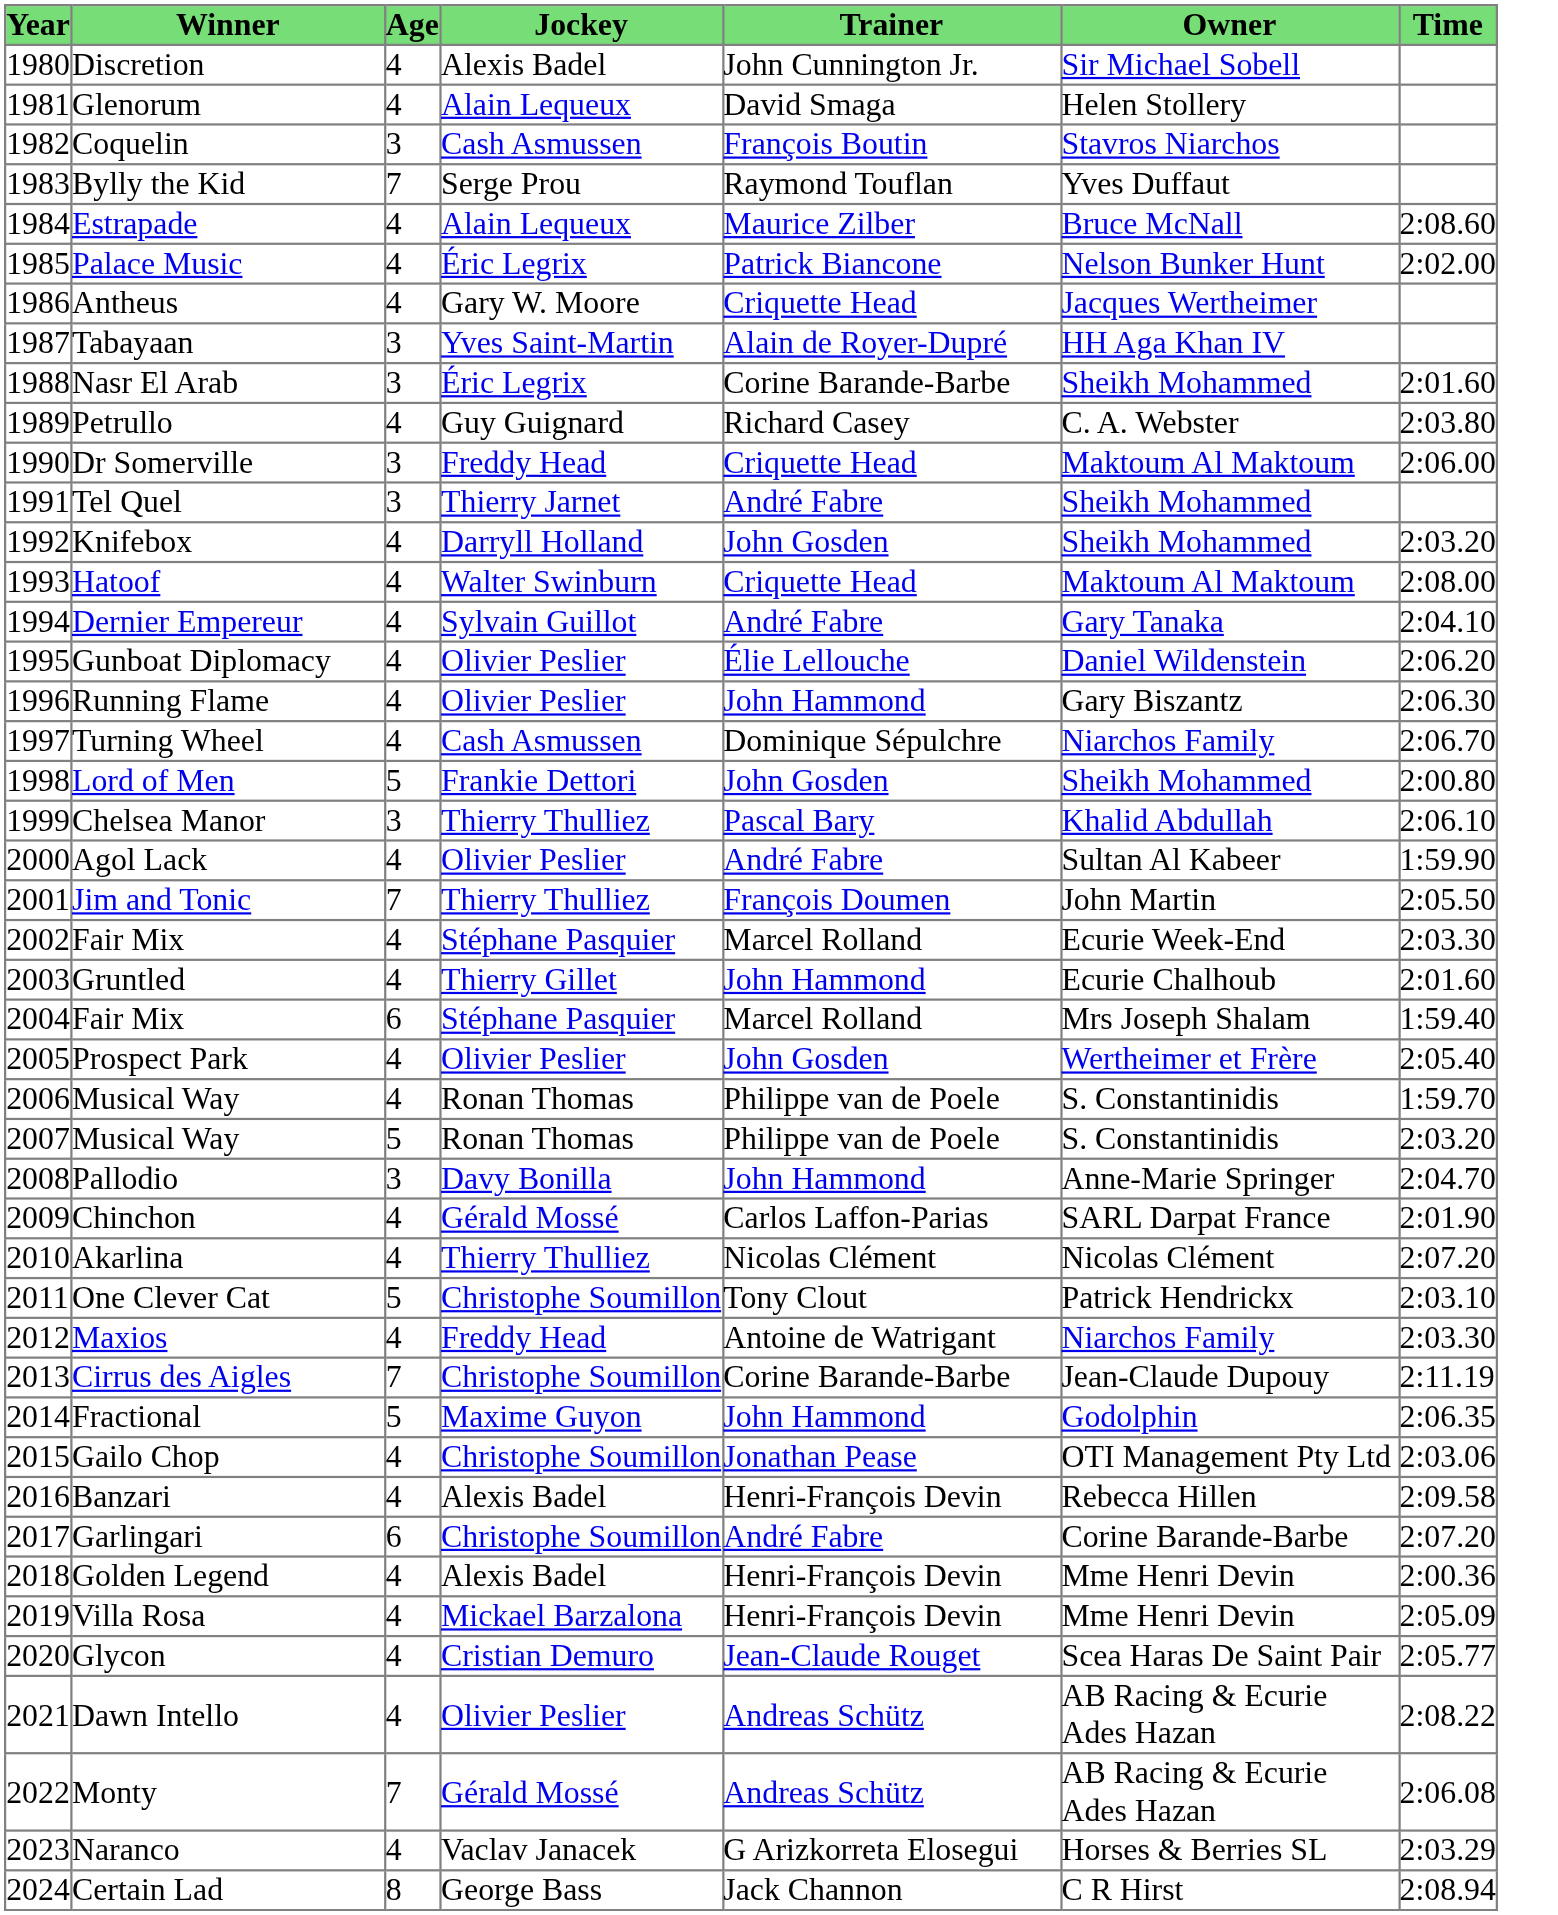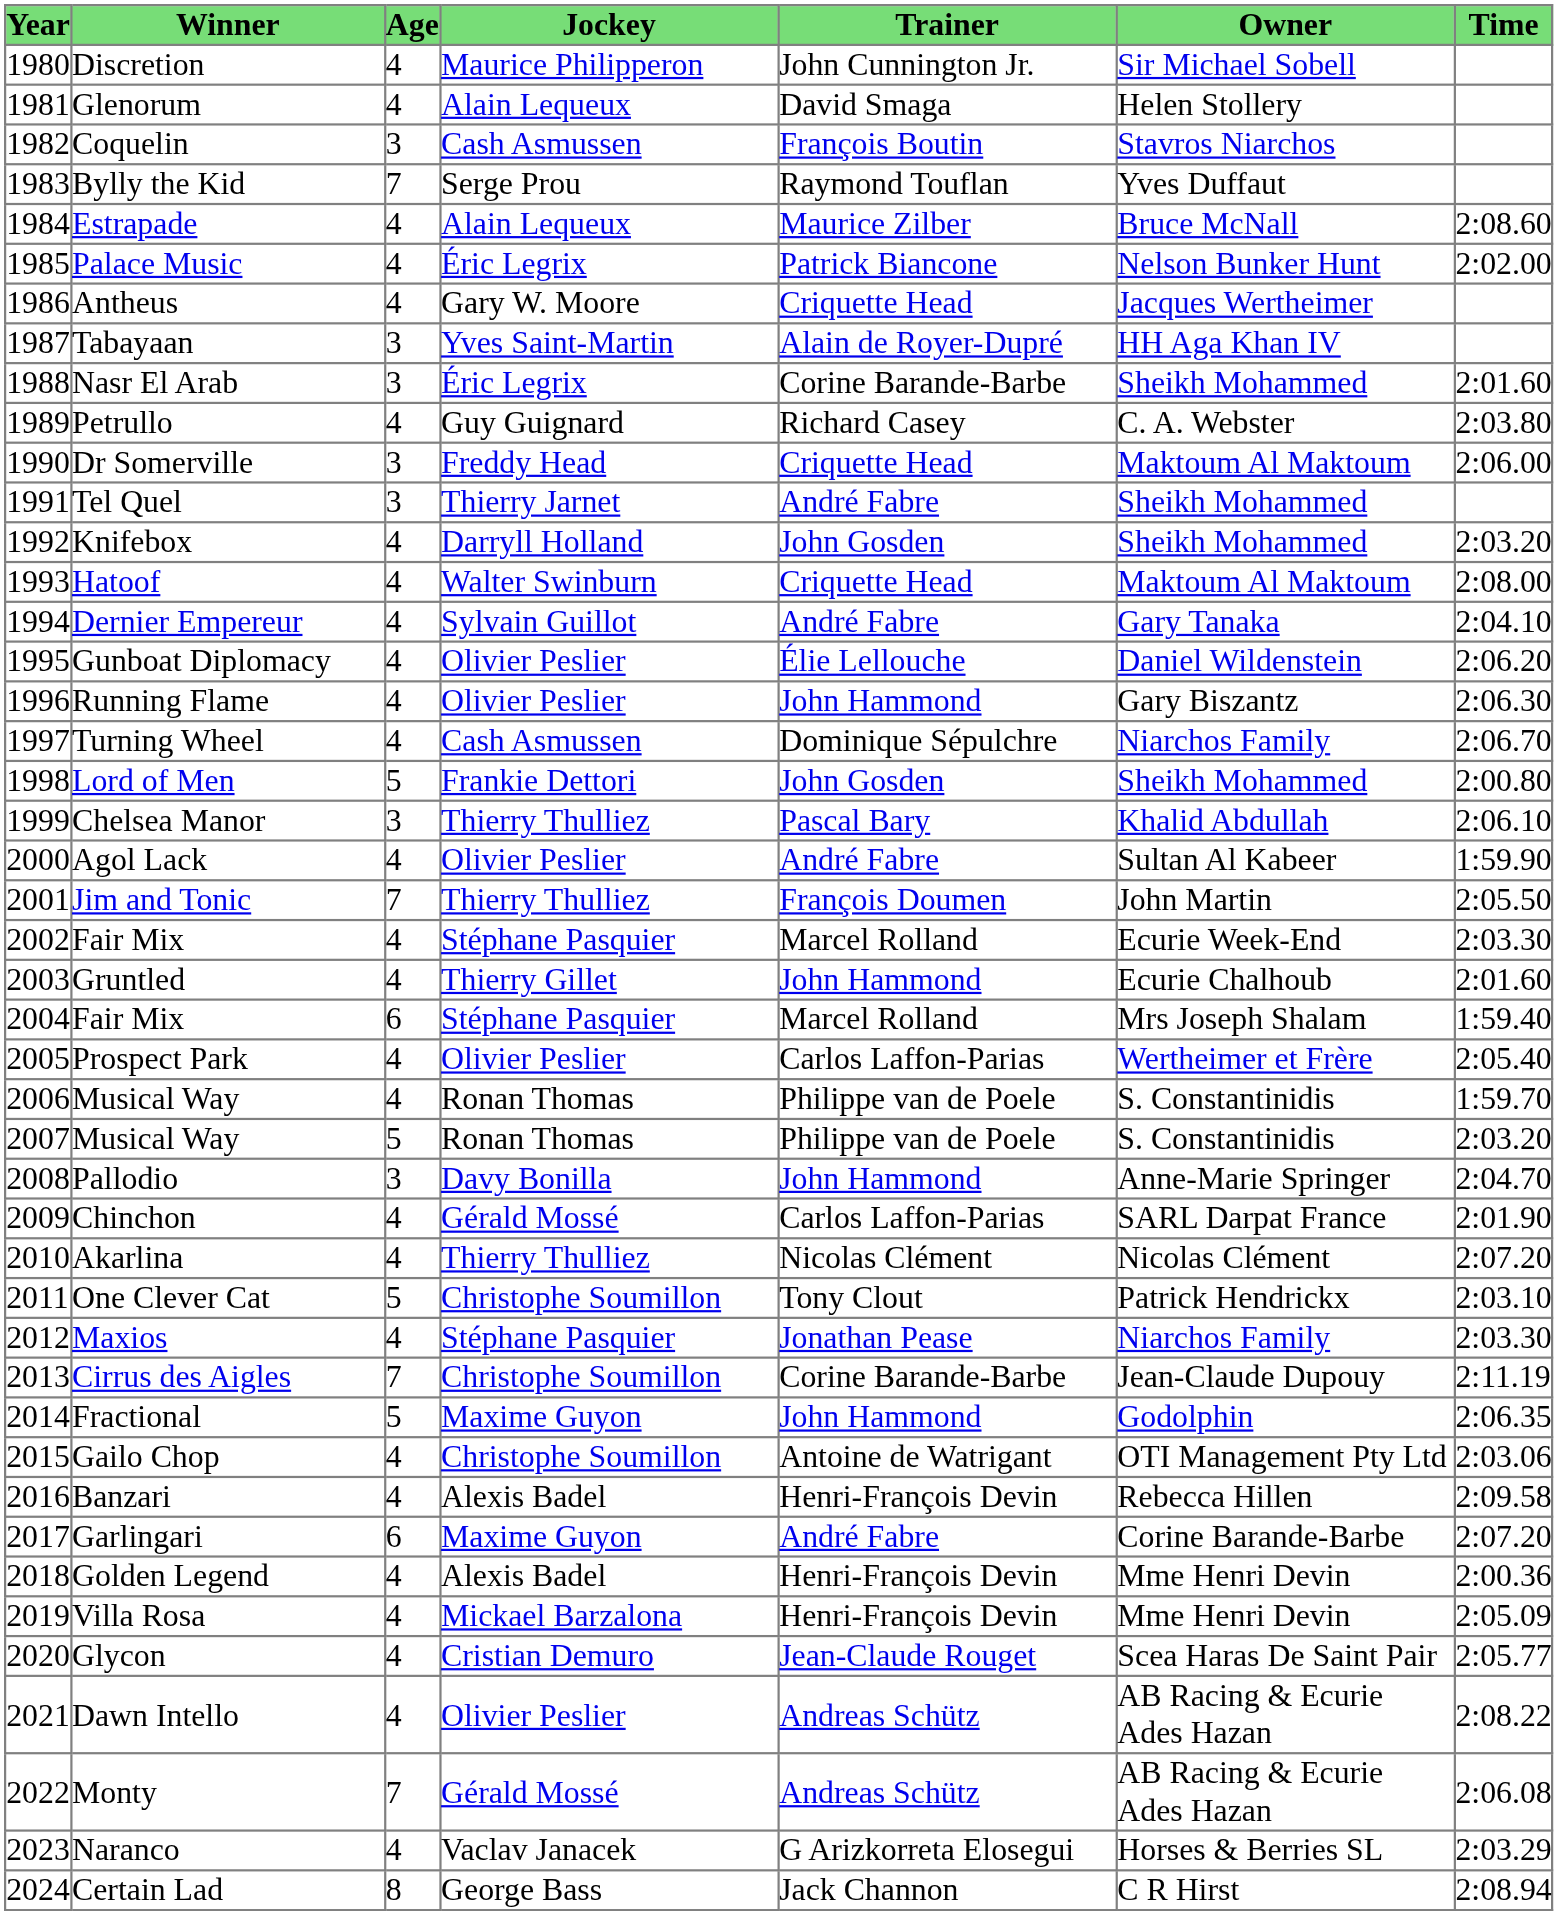Discretion | Jockey: Alexis Badel -> Maurice Philipperon
Prospect Park | Trainer: John Gosden -> Carlos Laffon-Parias
Maxios | Jockey: Freddy Head -> Stéphane Pasquier
Maxios | Trainer: Antoine de Watrigant -> Jonathan Pease
Gailo Chop | Trainer: Jonathan Pease -> Antoine de Watrigant
Garlingari | Jockey: Christophe Soumillon -> Maxime Guyon
